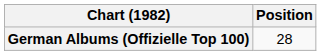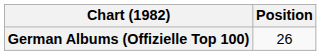German Albums (Offizielle Top 100) | Position: 28 -> 26
